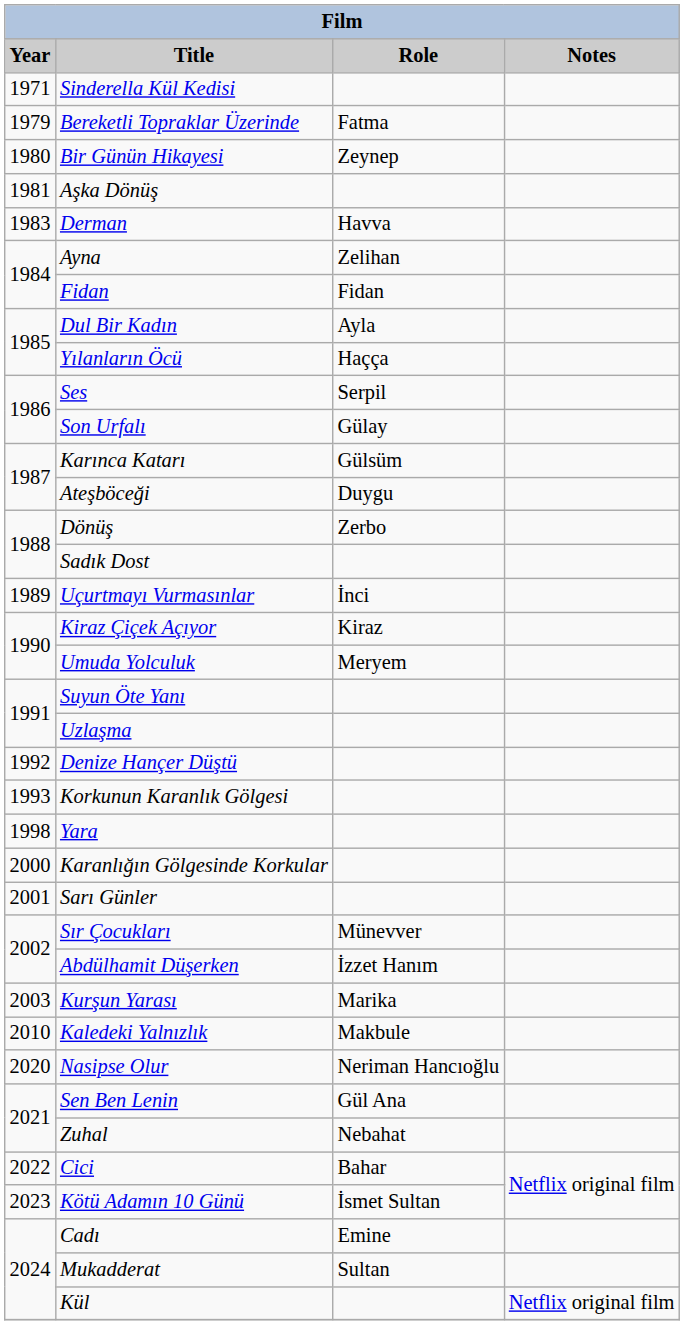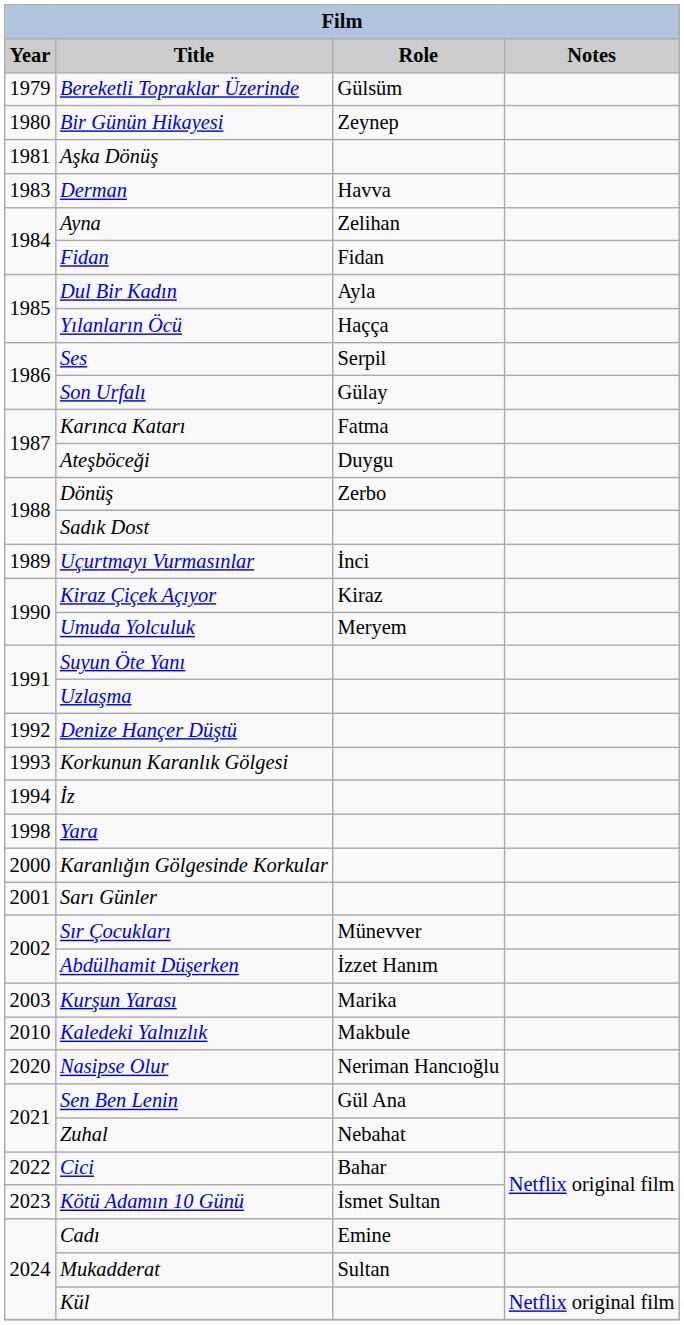- row: 1971 | Sinderella Kül Kedisi
Bereketli Topraklar Üzerinde | Role: Fatma -> Gülsüm
Karınca Katarı | Role: Gülsüm -> Fatma
+ row: 1994 | İz
